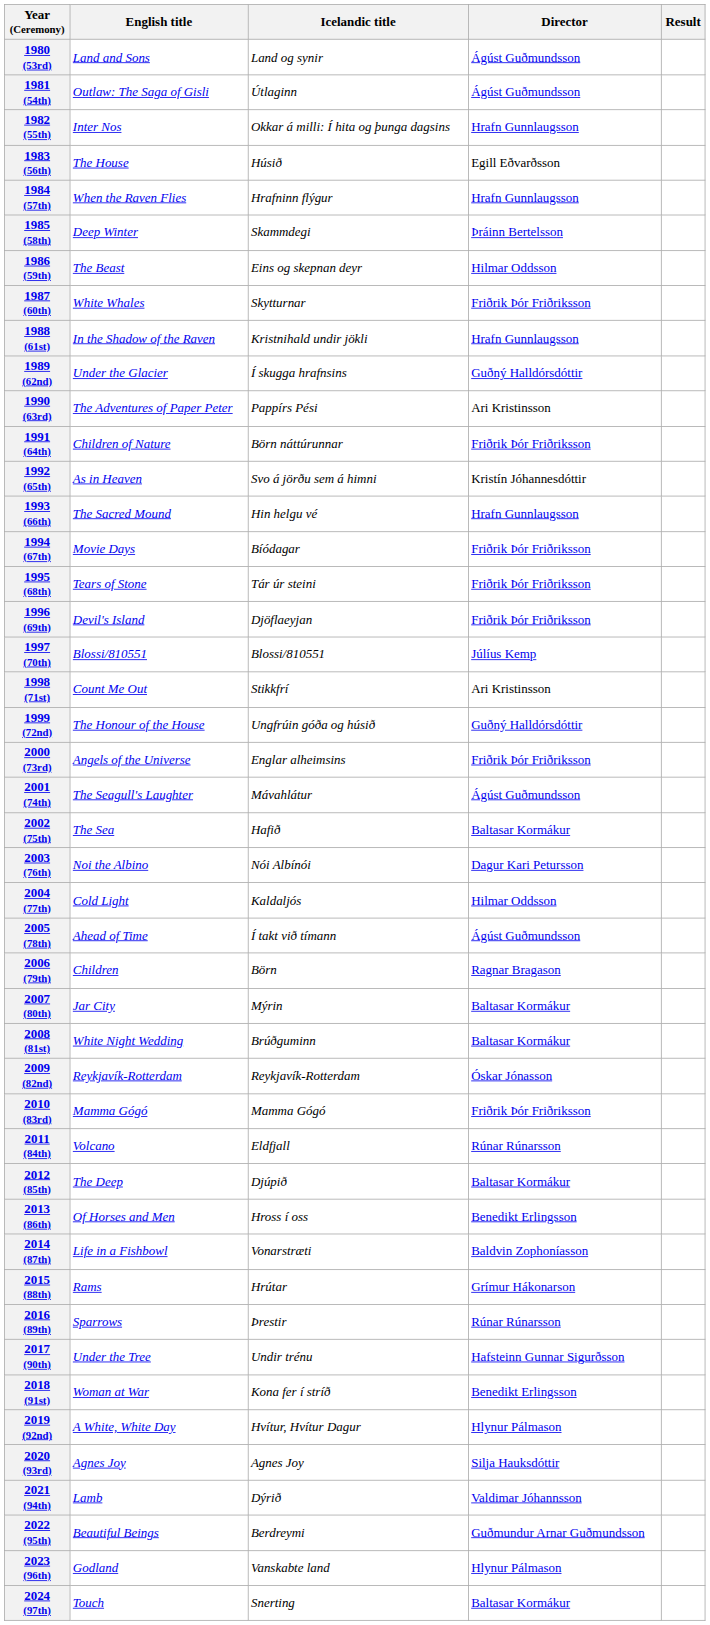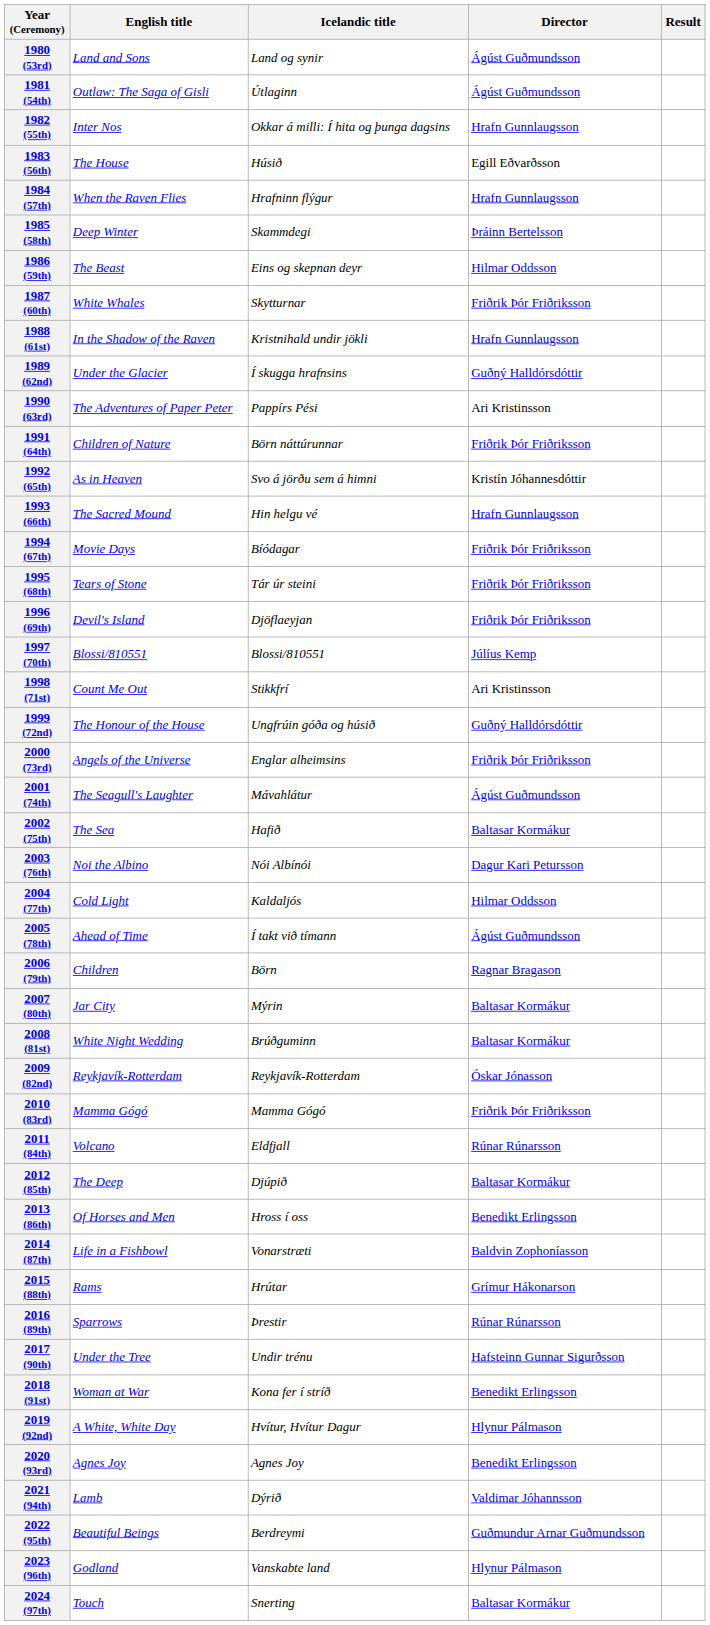2020 (93rd) | Director: Silja Hauksdóttir -> Benedikt Erlingsson
